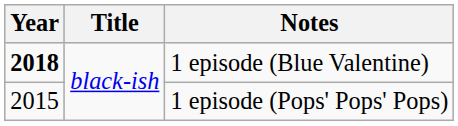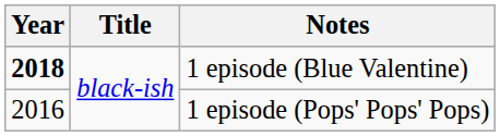1 episode (Pops' Pops' Pops) | Year: 2015 -> 2016
